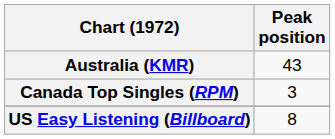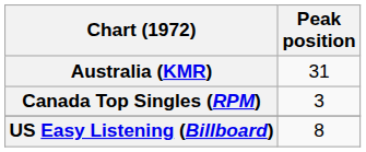Australia (KMR) | Peak position: 43 -> 31
